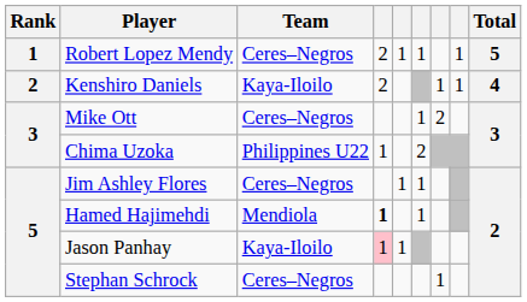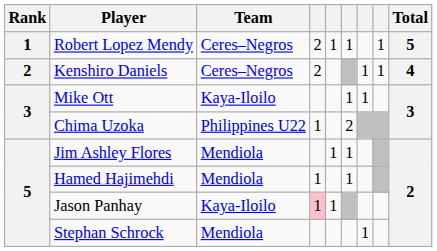Kenshiro Daniels | Team: Kaya-Iloilo -> Ceres–Negros
Mike Ott | Team: Ceres–Negros -> Kaya-Iloilo
Mike Ott | column 7: 2 -> 1
Jim Ashley Flores | Team: Ceres–Negros -> Mendiola
Hamed Hajimehdi | column 4: bold -> normal
Stephan Schrock | Team: Ceres–Negros -> Mendiola
